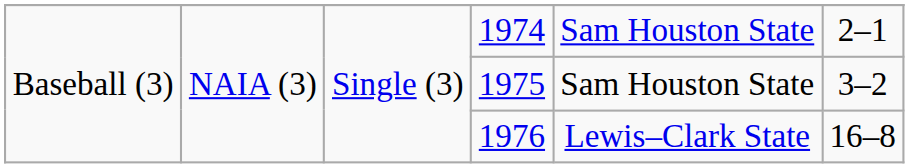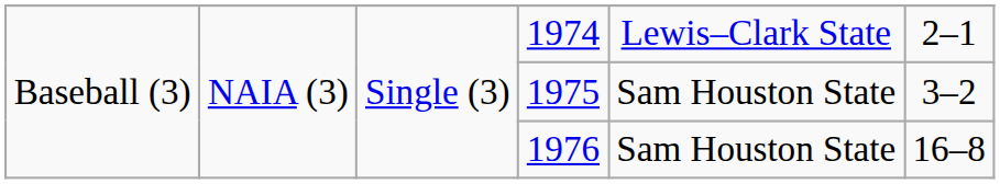1974 | column 5: Sam Houston State -> Lewis–Clark State
1976 | column 5: Lewis–Clark State -> Sam Houston State
